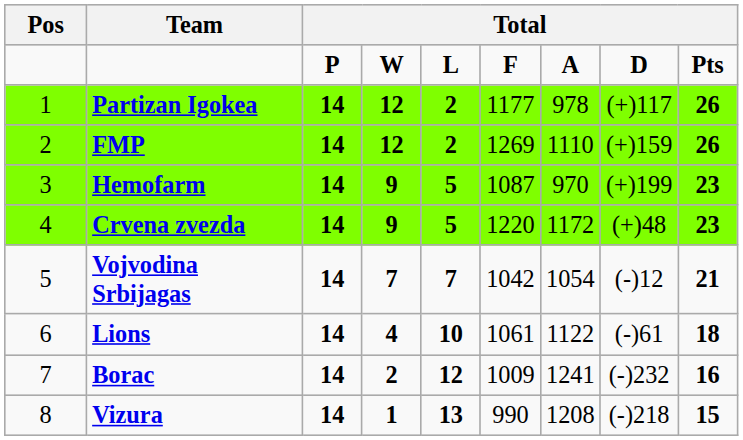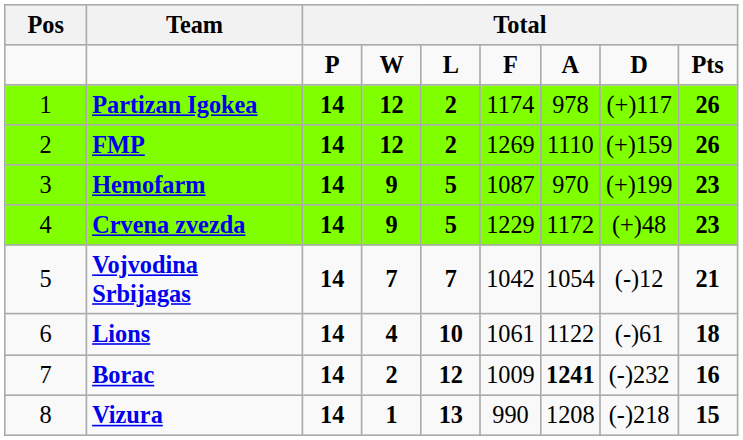Partizan Igokea | column 6: 1177 -> 1174
Crvena zvezda | column 6: 1220 -> 1229
Borac | column 7: normal -> bold
